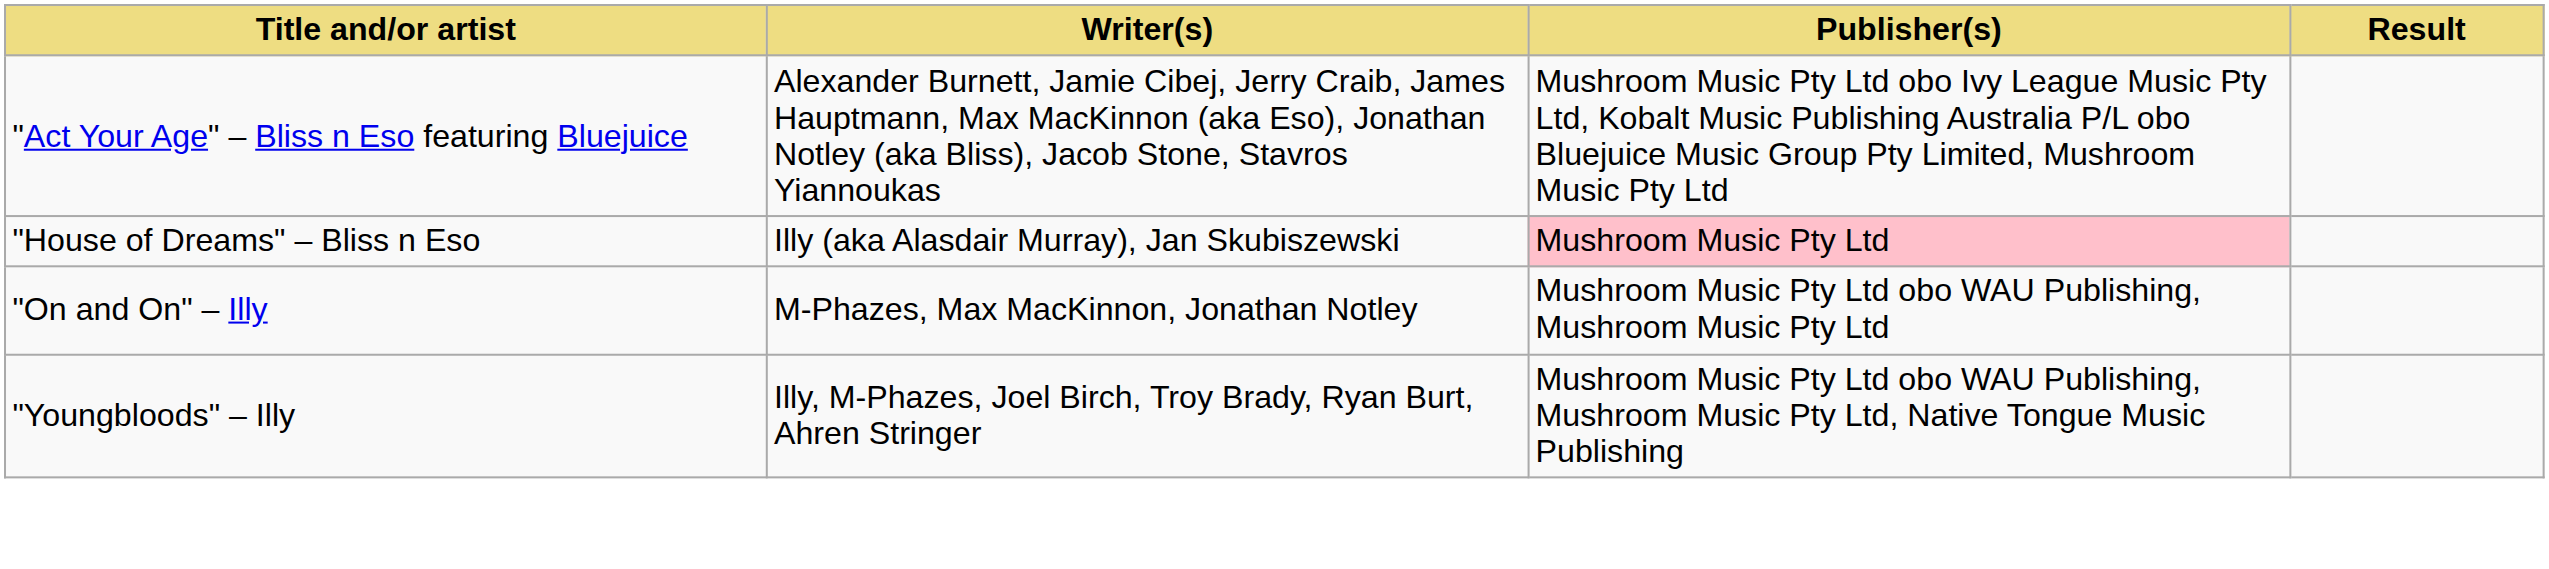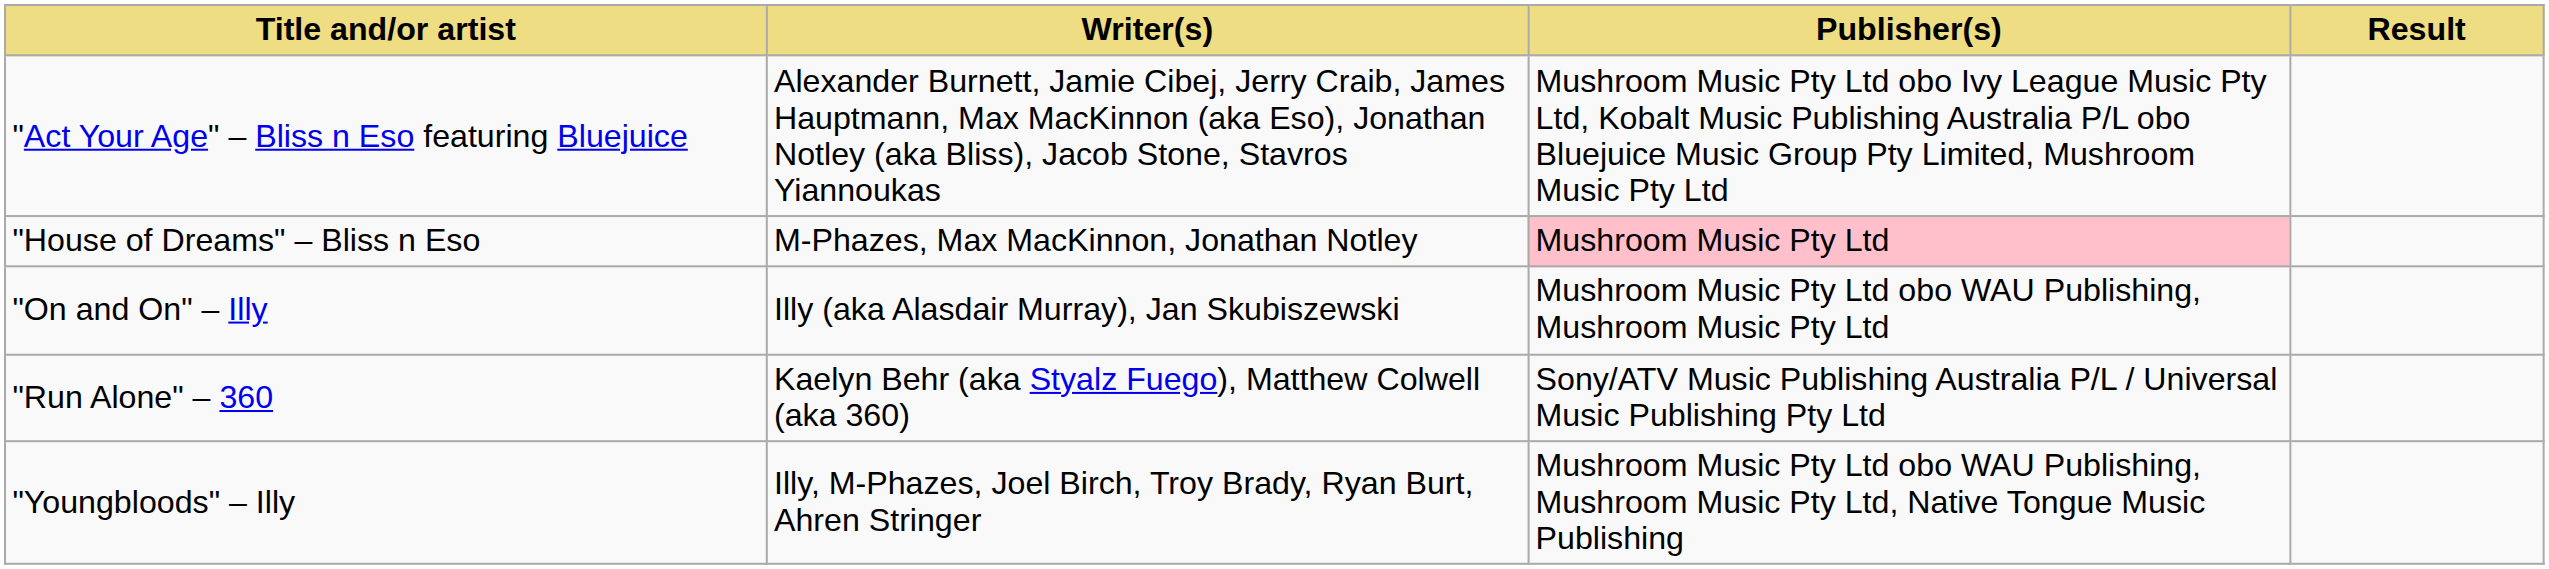"House of Dreams" – Bliss n Eso | Writer(s): Illy (aka Alasdair Murray), Jan Skubiszewski -> M-Phazes, Max MacKinnon, Jonathan Notley
"On and On" – Illy | Writer(s): M-Phazes, Max MacKinnon, Jonathan Notley -> Illy (aka Alasdair Murray), Jan Skubiszewski
+ row: "Run Alone" – 360 | Kaelyn Behr (aka Styalz Fuego), Matthew Colwell (aka 360) | Sony/ATV Music Publishing Australia P/L / Universal Music Publishing Pty Ltd
